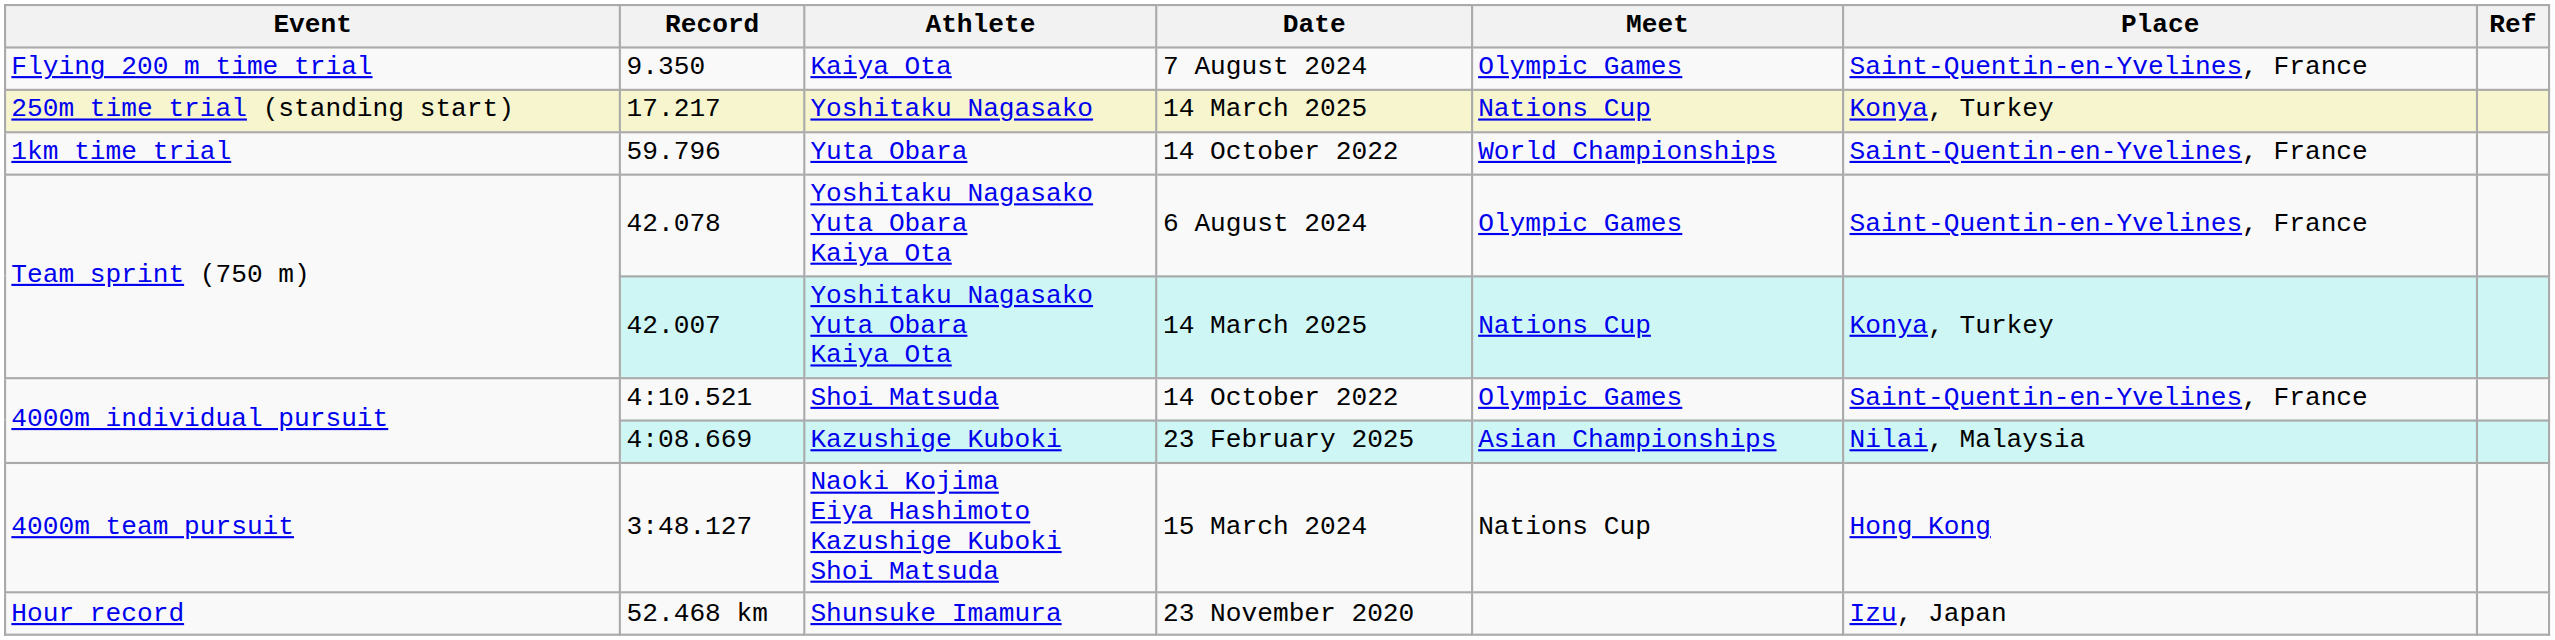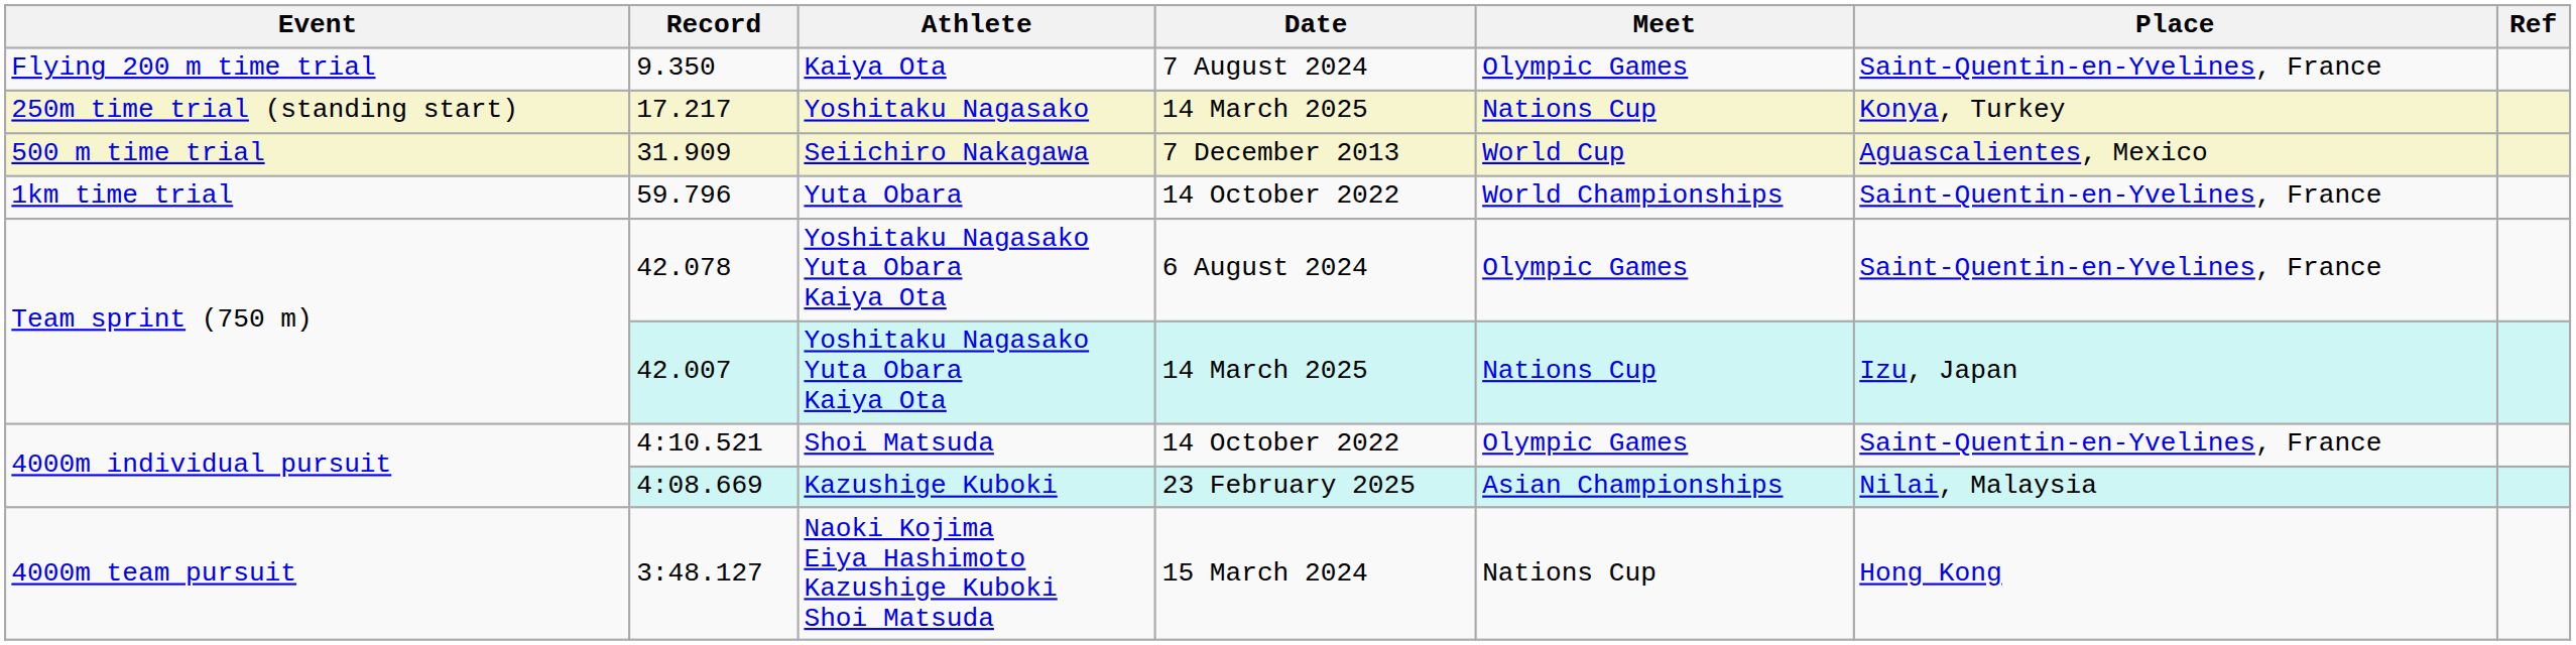+ row: 500 m time trial | 31.909 | Seiichiro Nakagawa | 7 December 2013 | World Cup | Aguascalientes, Mexico
42.007 / Yoshitaku Nagasako Yuta Obara Kaiya Ota | Place: Konya, Turkey -> Izu, Japan
- row: Hour record | 52.468 km | Shunsuke Imamura | 23 November 2020 | Izu, Japan
